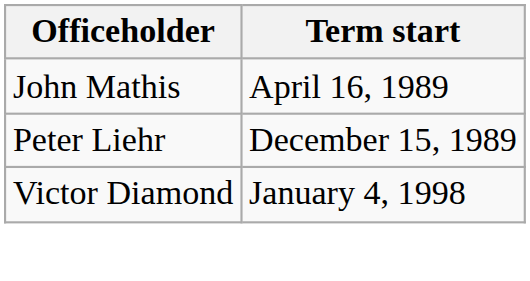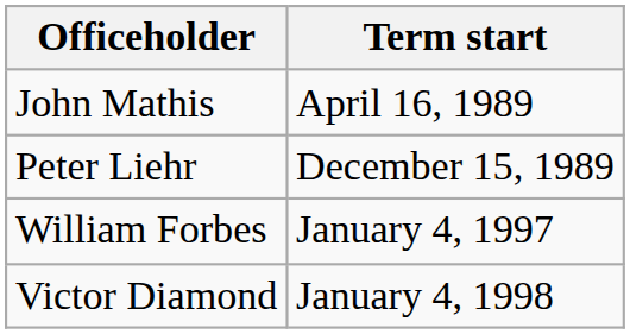+ row: William Forbes | January 4, 1997
